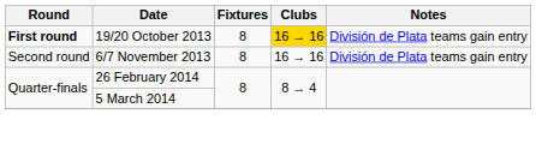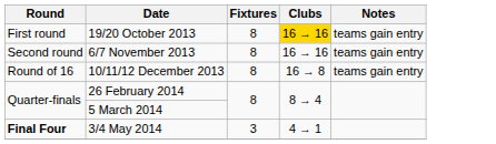19/20 October 2013 | Round: bold -> normal
19/20 October 2013 | Notes: División de Plata teams gain entry -> teams gain entry
6/7 November 2013 | Notes: División de Plata teams gain entry -> teams gain entry
+ row: Round of 16 | 10/11/12 December 2013 | 8 | 16 → 8 | teams gain entry
+ row: Final Four | 3/4 May 2014 | 3 | 4 → 1
